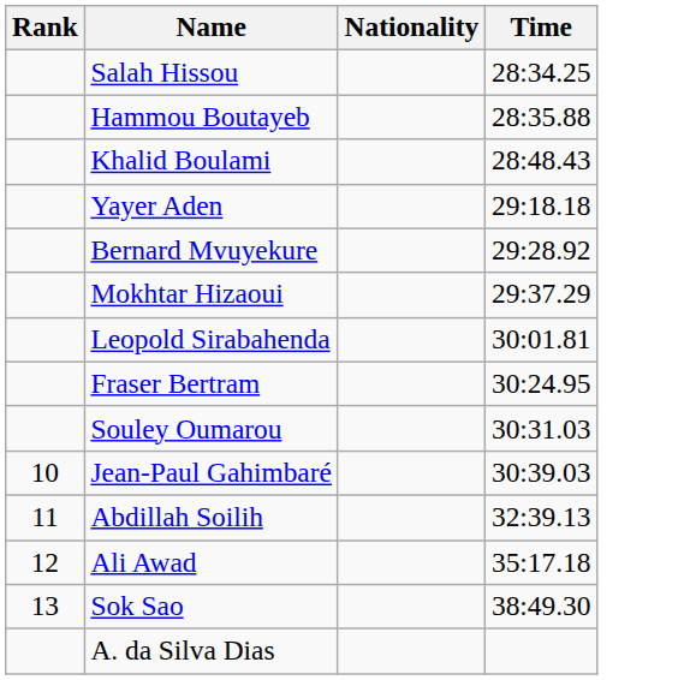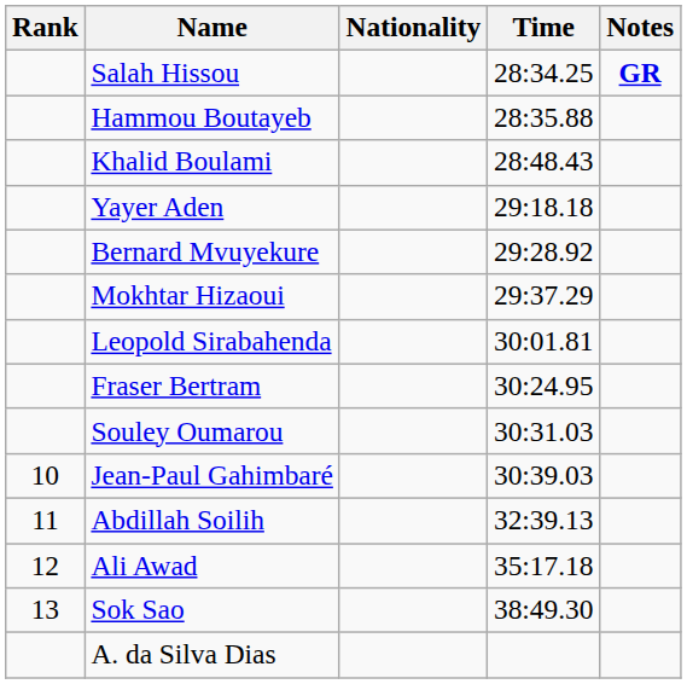+ column: Notes | GR
